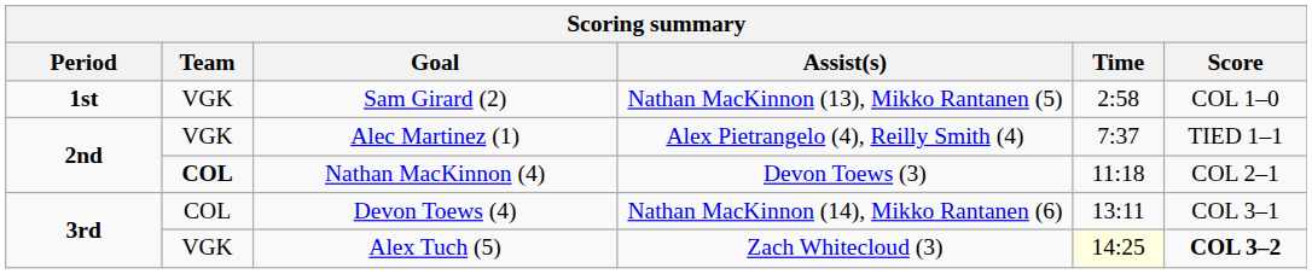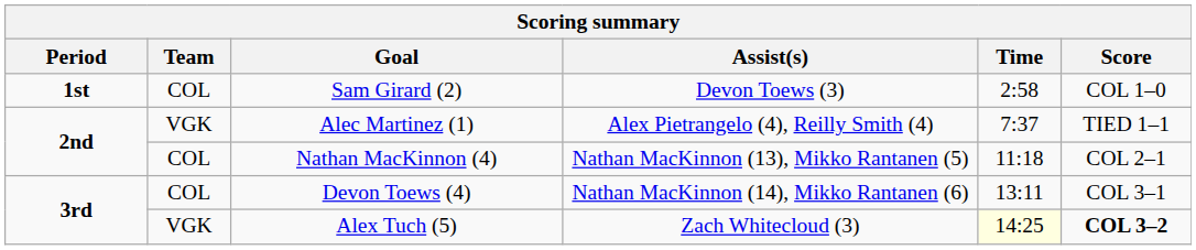Sam Girard (2) | Team: VGK -> COL
Sam Girard (2) | Assist(s): Nathan MacKinnon (13), Mikko Rantanen (5) -> Devon Toews (3)
Nathan MacKinnon (4) | Team: bold -> normal
Nathan MacKinnon (4) | Assist(s): Devon Toews (3) -> Nathan MacKinnon (13), Mikko Rantanen (5)
